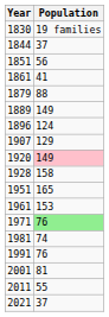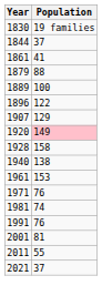- row: 1851 | 56
1889 | Population: 149 -> 100
1896 | Population: 124 -> 122
+ row: 1940 | 138
- row: 1951 | 165
1971 | Population: lightgreen background -> no background
